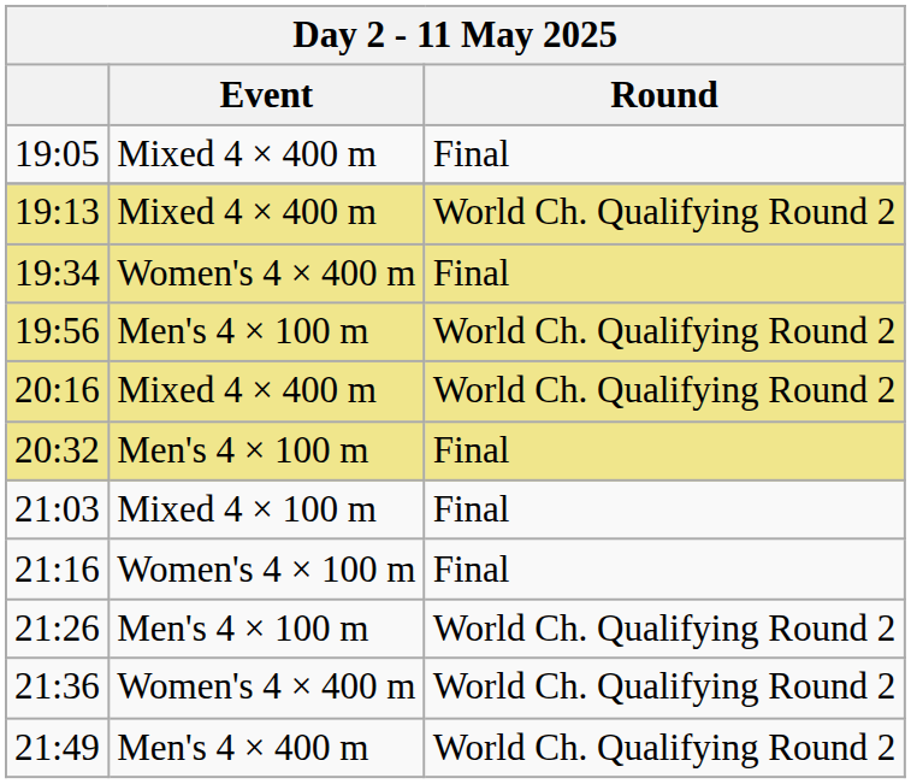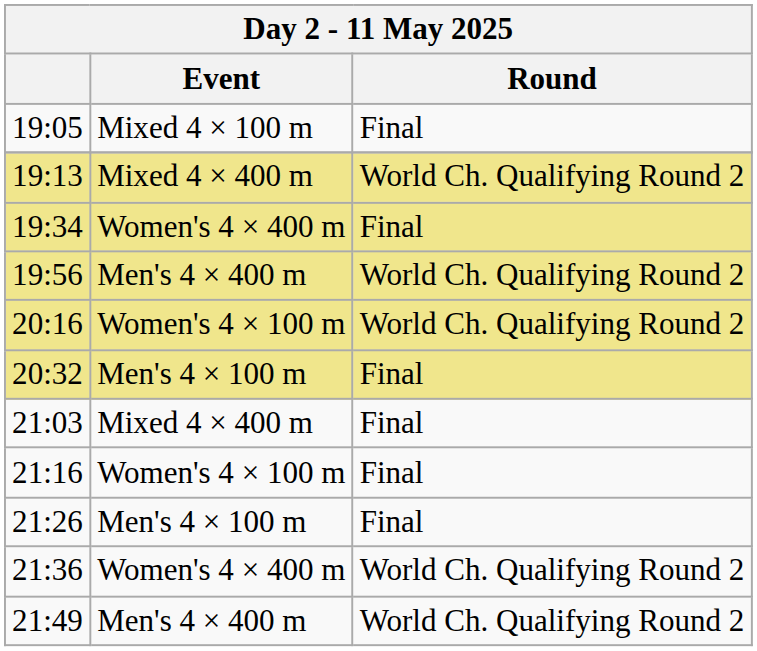19:05 | Event: Mixed 4 × 400 m -> Mixed 4 × 100 m
19:56 | Event: Men's 4 × 100 m -> Men's 4 × 400 m
20:16 | Event: Mixed 4 × 400 m -> Women's 4 × 100 m
21:03 | Event: Mixed 4 × 100 m -> Mixed 4 × 400 m
21:26 | column 3: World Ch. Qualifying Round 2 -> Final
